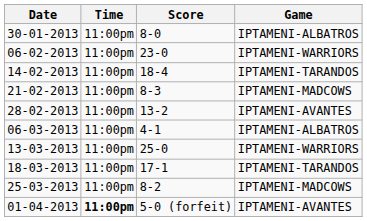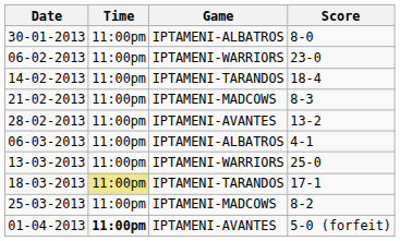columns swapped: Game <-> Score
18-03-2013 | Time: no background -> khaki background
